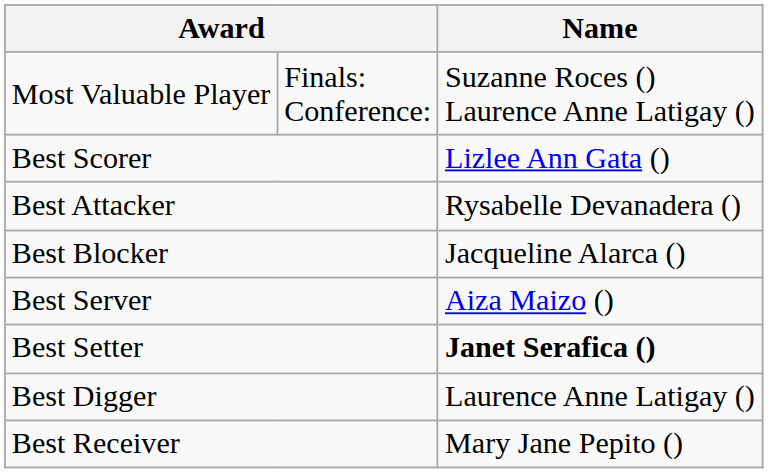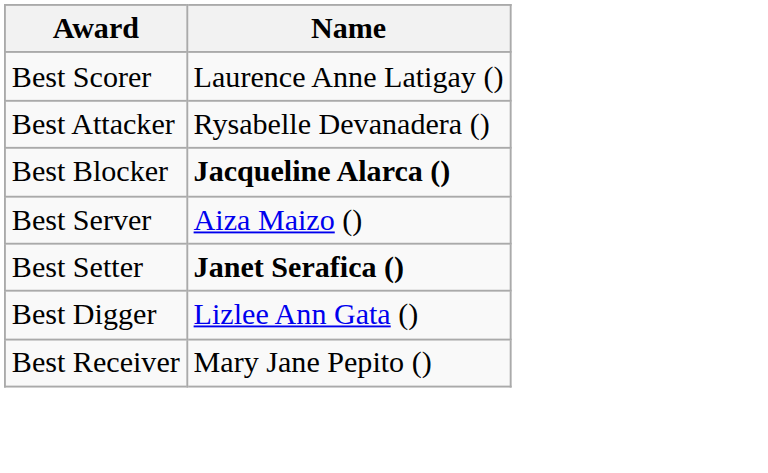- row: Most Valuable Player | Finals: Conference: | Suzanne Roces () Laurence Anne Latigay ()
Best Scorer | Name: Lizlee Ann Gata () -> Laurence Anne Latigay ()
Best Blocker | Name: normal -> bold
Best Digger | Name: Laurence Anne Latigay () -> Lizlee Ann Gata ()
